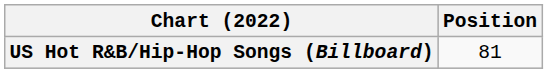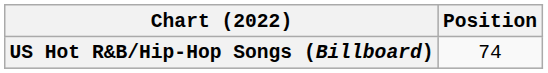US Hot R&B/Hip-Hop Songs (Billboard) | Position: 81 -> 74
